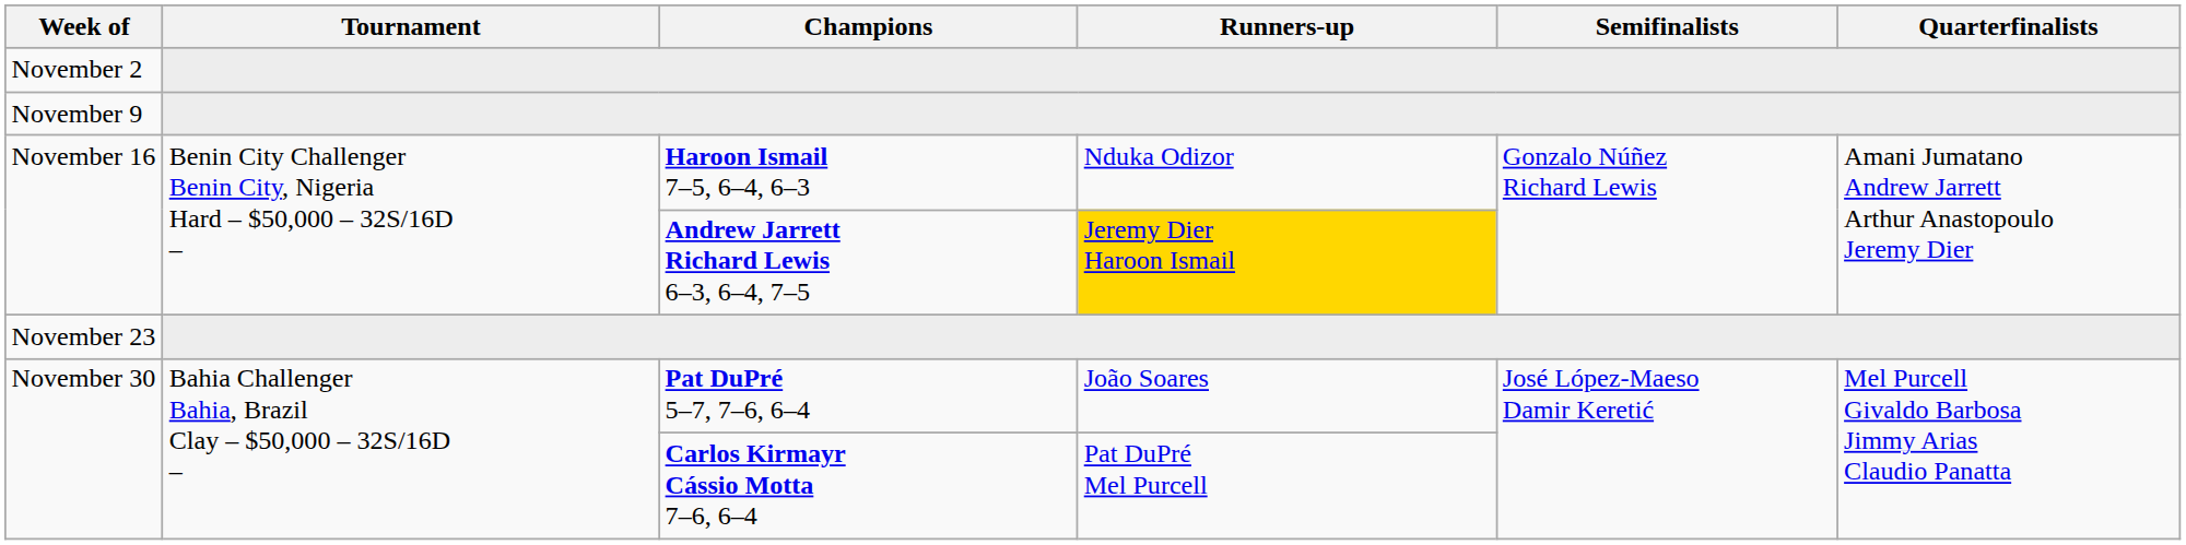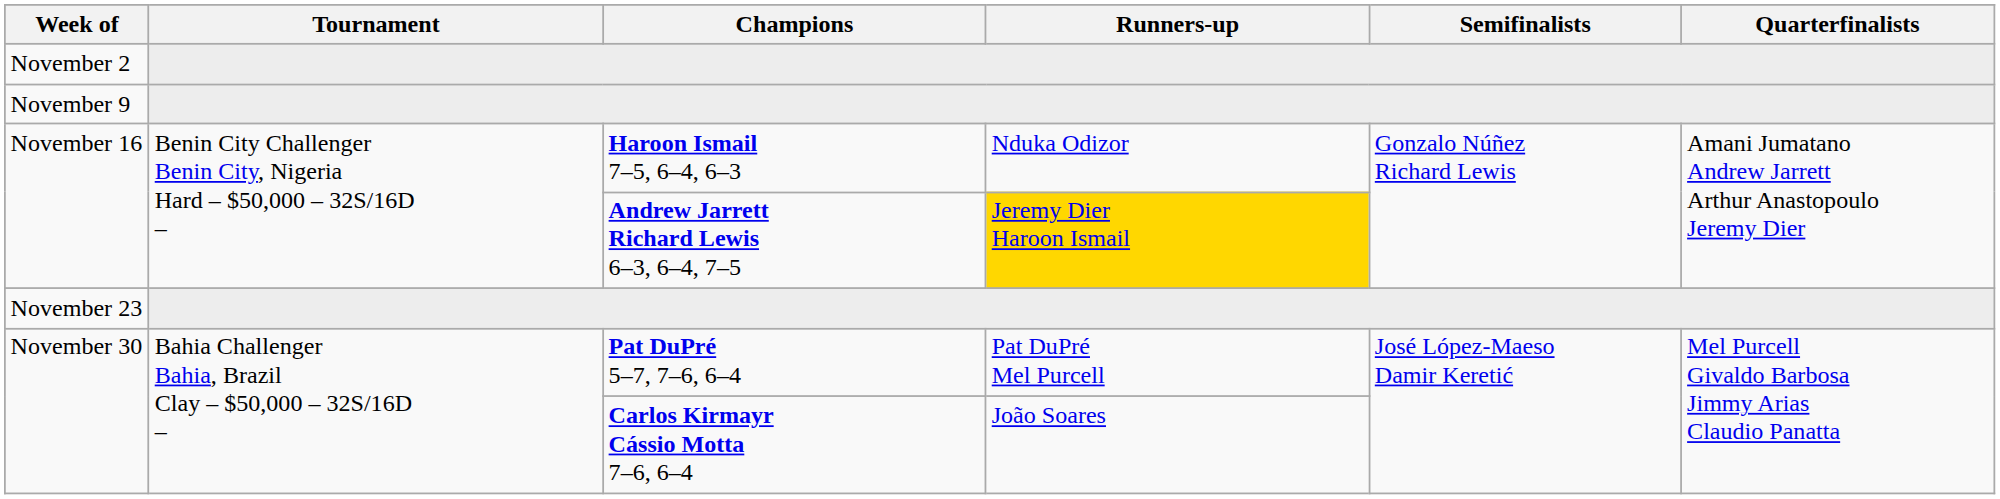November 30 / Pat DuPré 5–7, 7–6, 6–4 | Runners-up: João Soares -> Pat DuPré Mel Purcell
November 30 / Carlos Kirmayr Cássio Motta 7–6, 6–4 | Runners-up: Pat DuPré Mel Purcell -> João Soares
